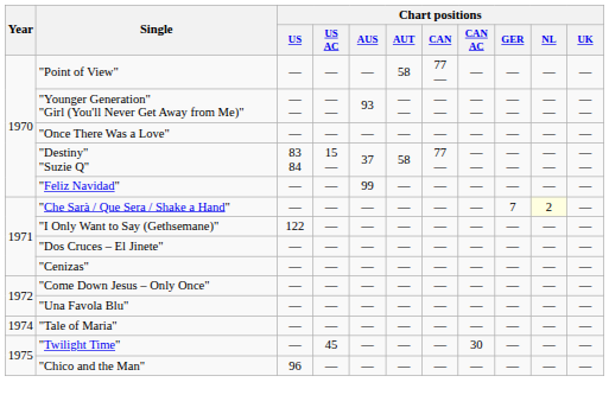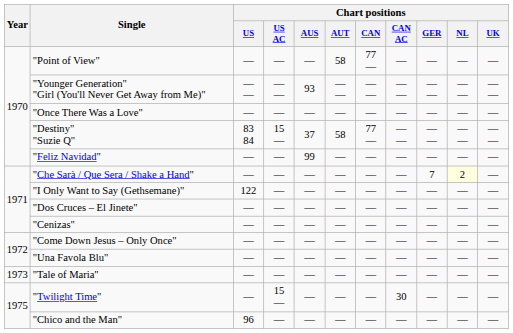"Tale of Maria" | Year: 1974 -> 1973
"Twilight Time" | Chart positions / US AC: 45 -> 15 —
